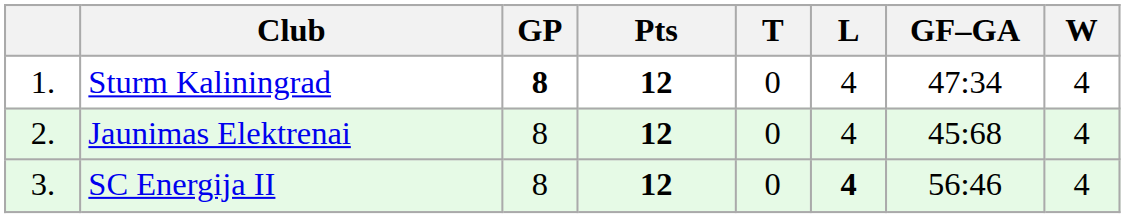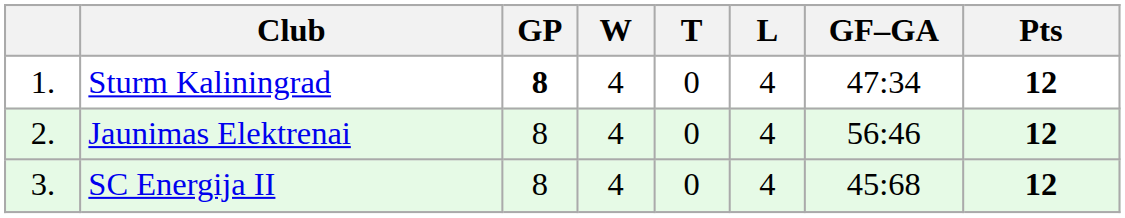columns swapped: W <-> Pts
Jaunimas Elektrenai | GF–GA: 45:68 -> 56:46
SC Energija II | L: bold -> normal
SC Energija II | GF–GA: 56:46 -> 45:68
